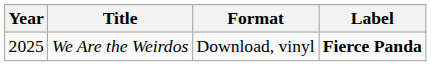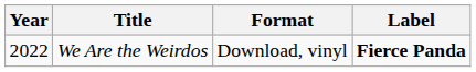We Are the Weirdos | Year: 2025 -> 2022
